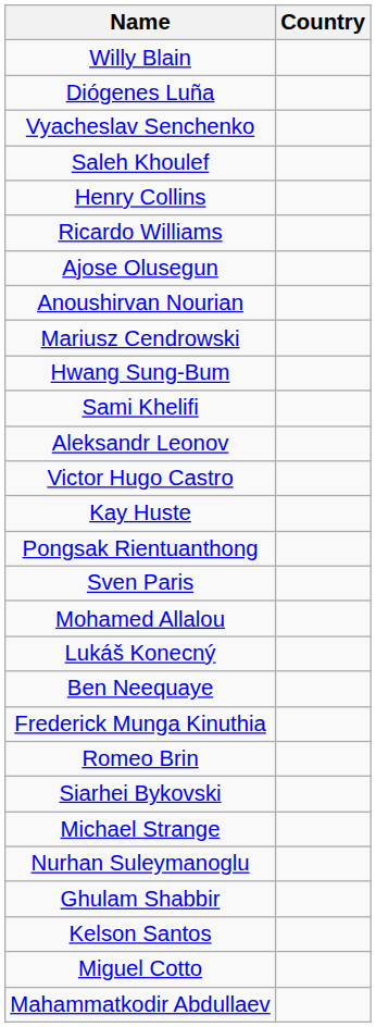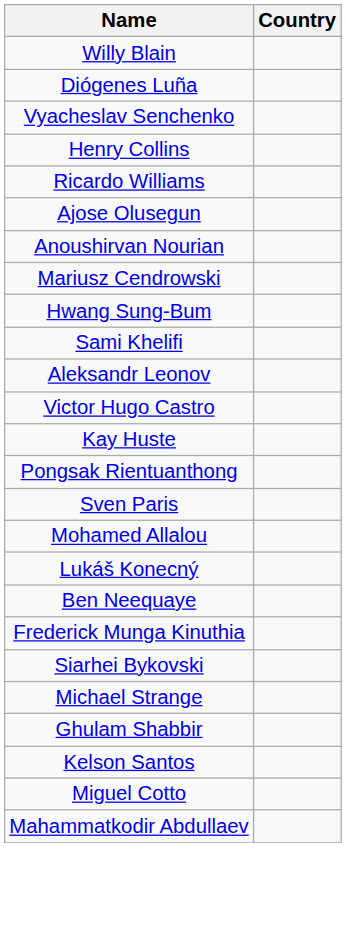- row: Saleh Khoulef
- row: Romeo Brin
- row: Nurhan Suleymanoglu
